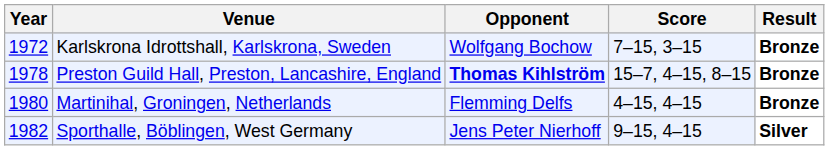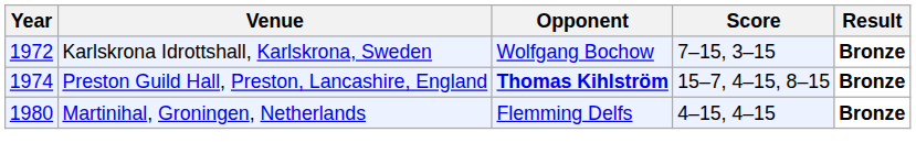Preston Guild Hall, Preston, Lancashire, England | Year: 1978 -> 1974
- row: 1982 | Sporthalle, Böblingen, West Germany | Jens Peter Nierhoff | 9–15, 4–15 | Silver
